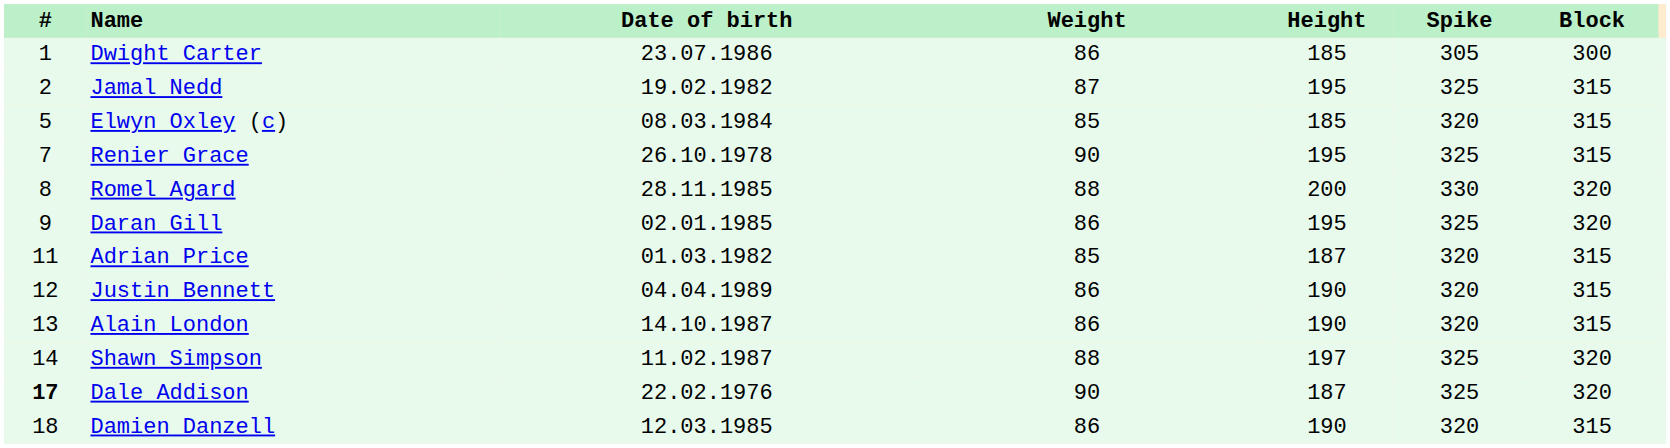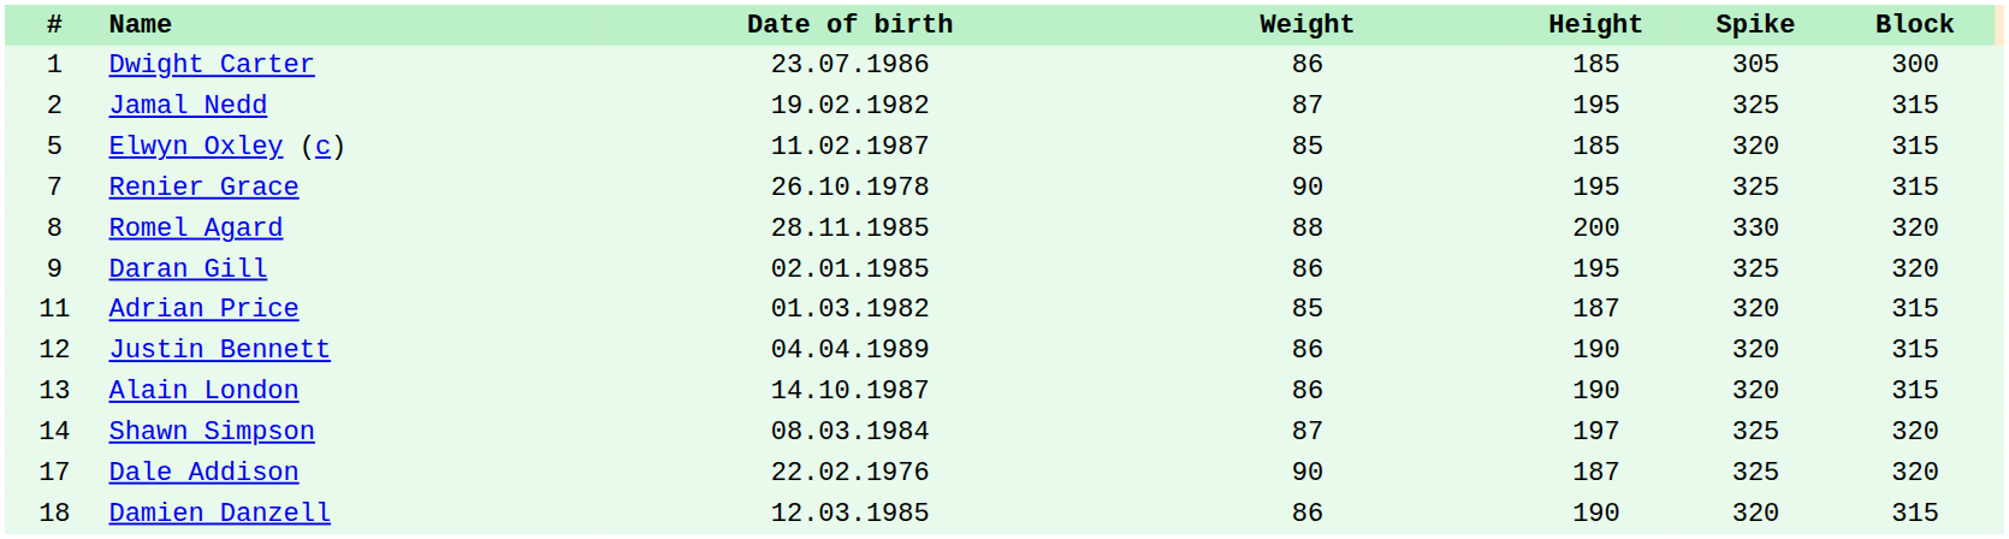Elwyn Oxley (c) | Date of birth: 08.03.1984 -> 11.02.1987
Shawn Simpson | Date of birth: 11.02.1987 -> 08.03.1984
Shawn Simpson | Weight: 88 -> 87
Dale Addison | #: bold -> normal
